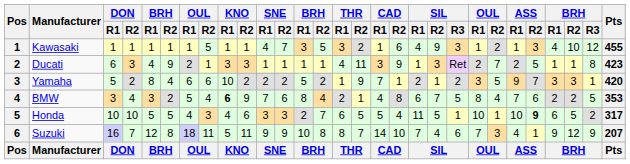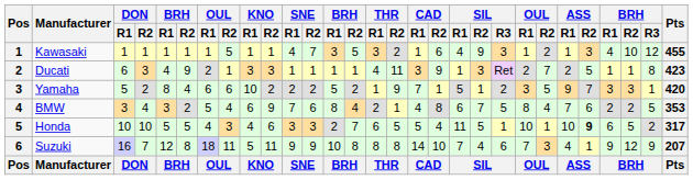Yamaha | SIL / R1: 2 -> 5
BMW | KNO / R1: bold -> normal
Suzuki | THR / R2: 7 -> 8
